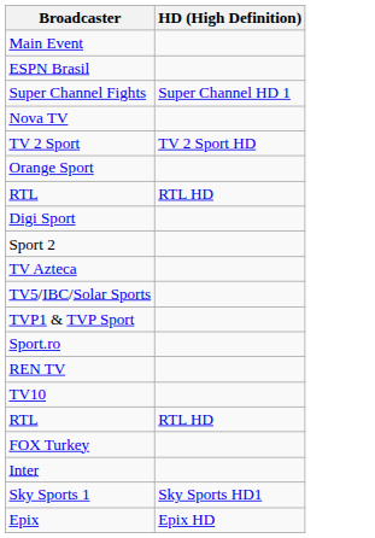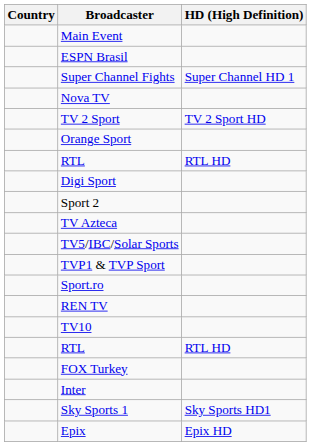+ column: Country
